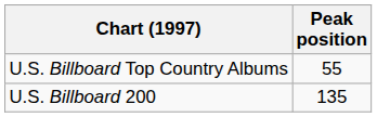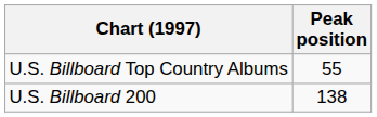U.S. Billboard 200 | Peak position: 135 -> 138
